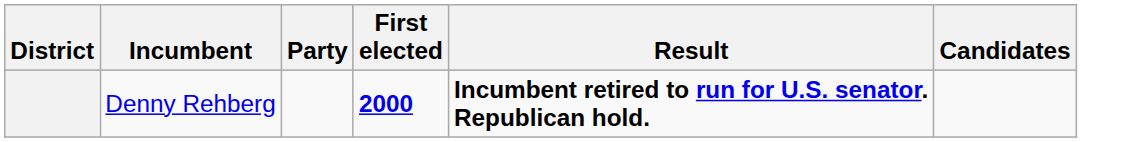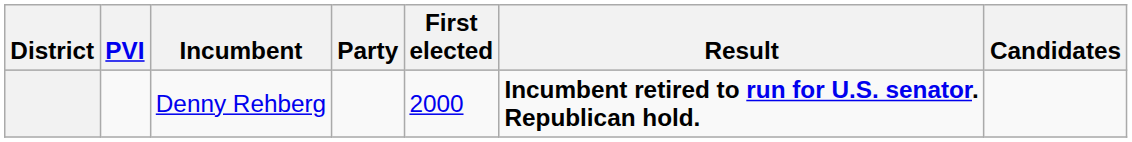+ column: PVI
Denny Rehberg | First elected: bold -> normal
